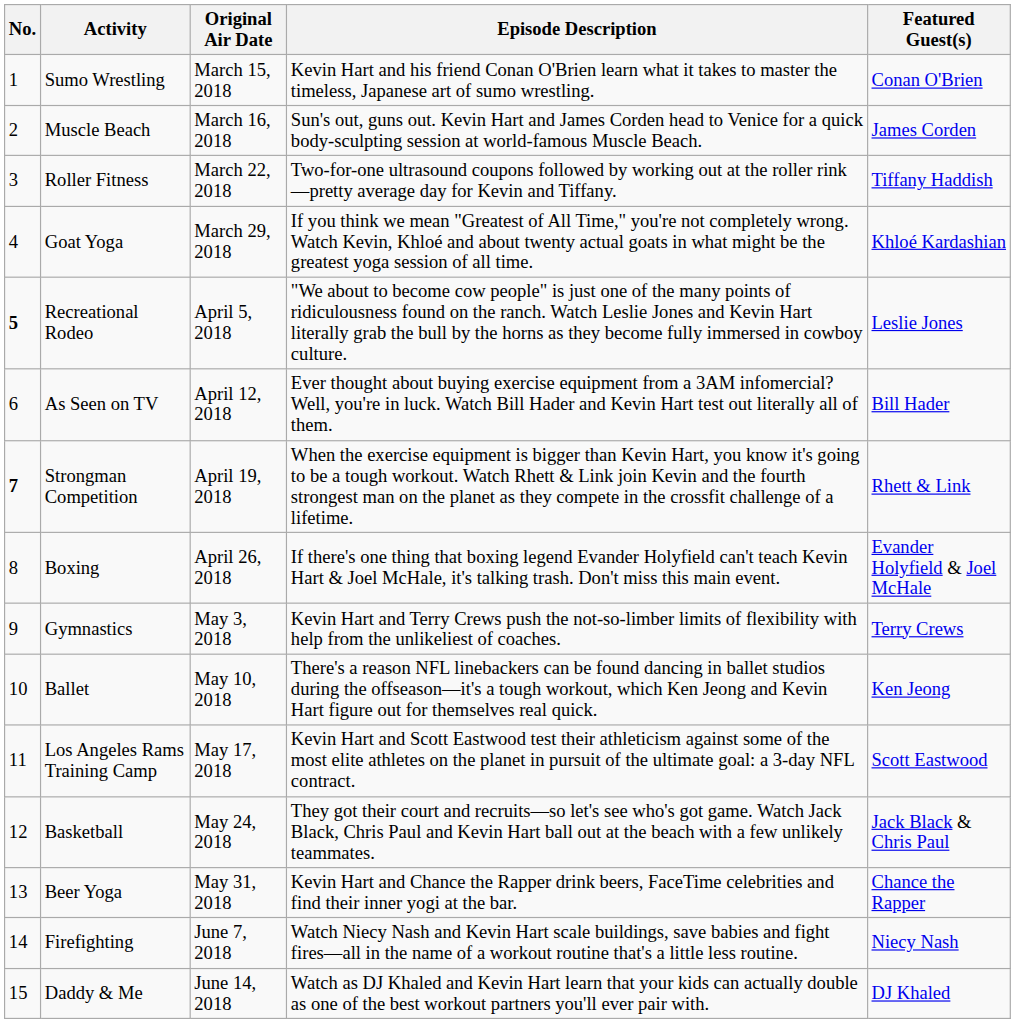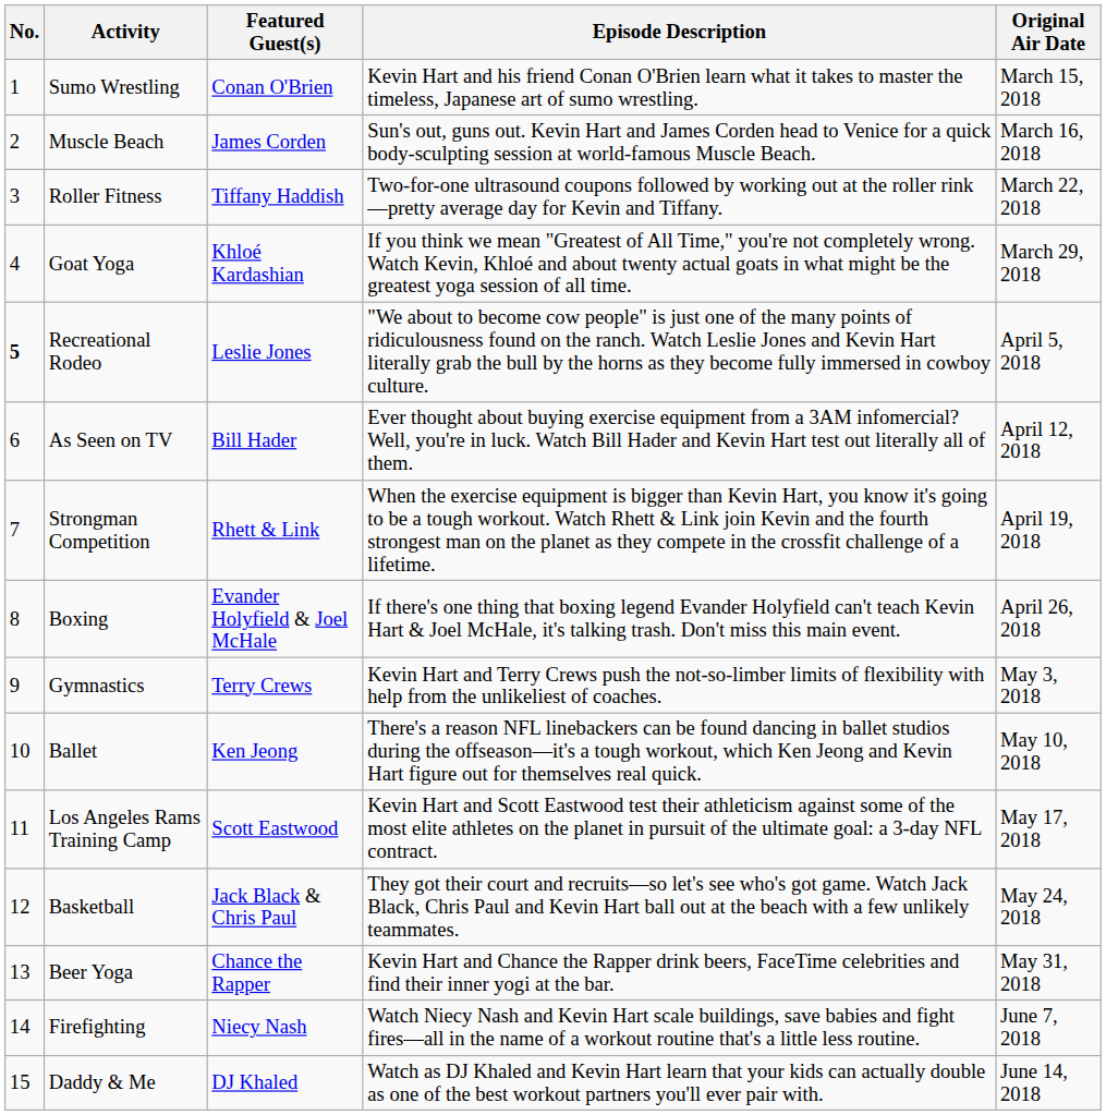columns swapped: Featured Guest(s) <-> Original Air Date
Strongman Competition | No.: bold -> normal
